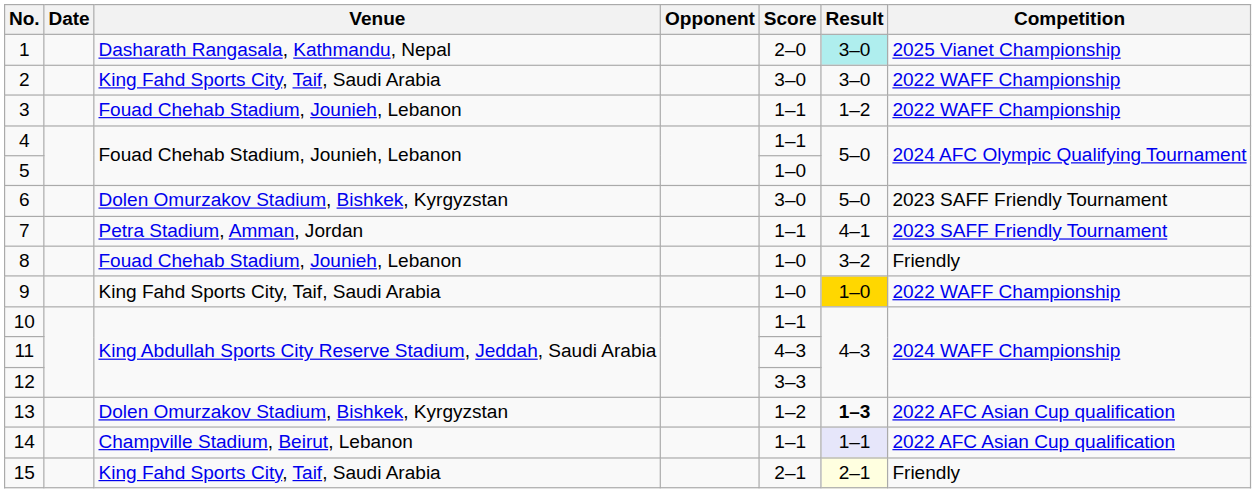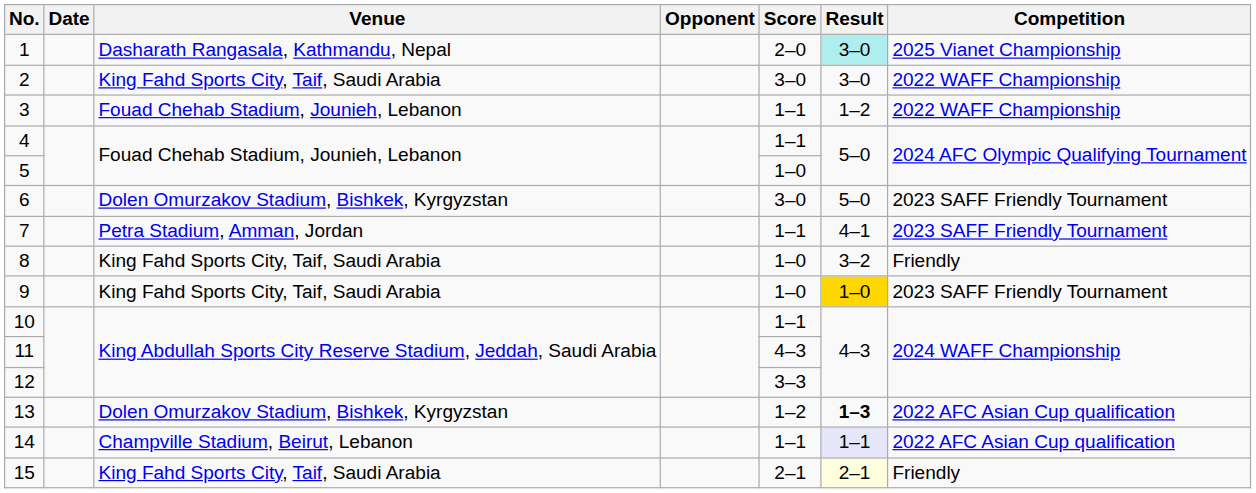8 | Venue: Fouad Chehab Stadium, Jounieh, Lebanon -> King Fahd Sports City, Taif, Saudi Arabia
9 | Competition: 2022 WAFF Championship -> 2023 SAFF Friendly Tournament
